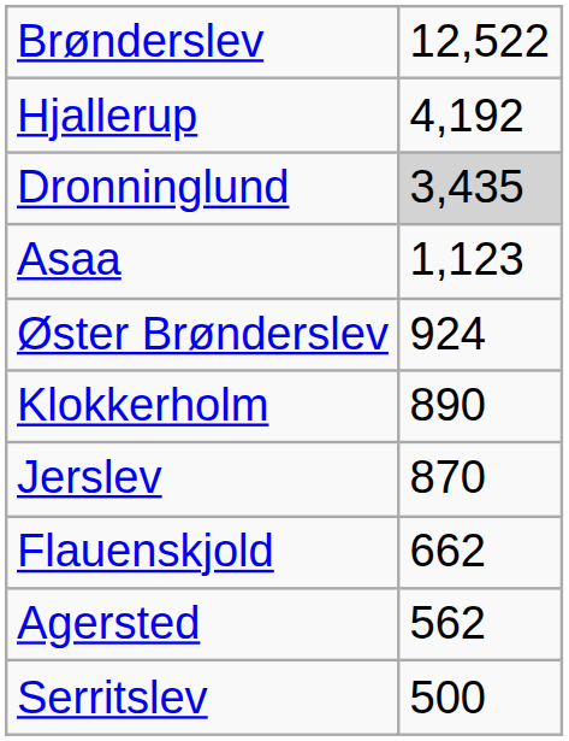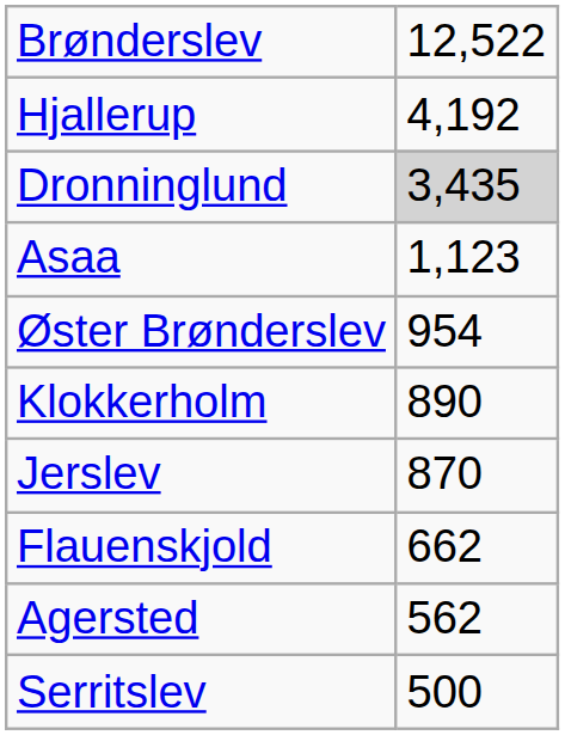Øster Brønderslev | column 2: 924 -> 954
